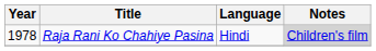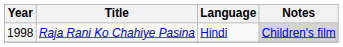Raja Rani Ko Chahiye Pasina | Year: 1978 -> 1998
